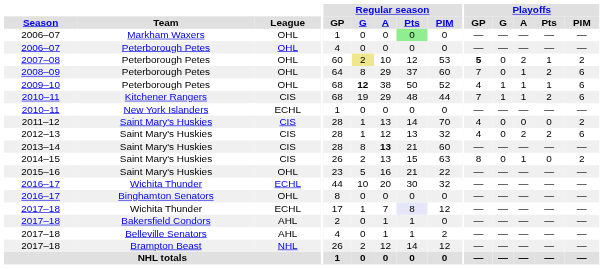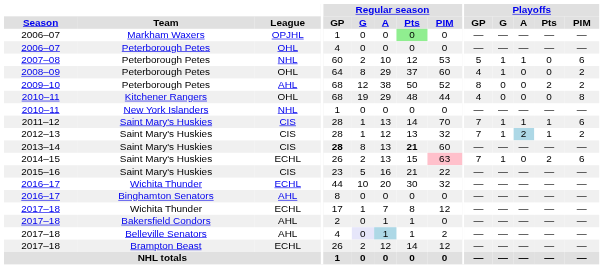2006–07 / Markham Waxers | League: OHL -> OPJHL
2007–08 | League: OHL -> NHL
2007–08 | Regular season / G: khaki background -> no background
2007–08 | Playoffs / GP: bold -> normal
2007–08 | Playoffs / G: 0 -> 1
2007–08 | Playoffs / A: 2 -> 1
2007–08 | Playoffs / Pts: 1 -> 0
2007–08 | Playoffs / PIM: 2 -> 6
2008–09 | Playoffs / GP: 7 -> 4
2008–09 | Playoffs / G: 0 -> 1
2008–09 | Playoffs / A: 1 -> 0
2008–09 | Playoffs / Pts: 2 -> 0
2008–09 | Playoffs / PIM: 6 -> 2
2009–10 | League: OHL -> AHL
2009–10 | Regular season / G: bold -> normal
2009–10 | Playoffs / GP: 4 -> 8
2009–10 | Playoffs / G: 1 -> 0
2009–10 | Playoffs / A: 1 -> 0
2009–10 | Playoffs / Pts: 1 -> 2
2009–10 | Playoffs / PIM: 6 -> 2
2010–11 / Kitchener Rangers | League: CIS -> OHL
2010–11 / Kitchener Rangers | Playoffs / GP: 7 -> 4
2010–11 / Kitchener Rangers | Playoffs / G: 1 -> 0
2010–11 / Kitchener Rangers | Playoffs / A: 1 -> 0
2010–11 / Kitchener Rangers | Playoffs / Pts: 2 -> 0
2010–11 / Kitchener Rangers | Playoffs / PIM: 6 -> 8
2010–11 / New York Islanders | League: ECHL -> NHL
2011–12 | Playoffs / GP: 4 -> 7
2011–12 | Playoffs / G: 0 -> 1
2011–12 | Playoffs / A: 0 -> 1
2011–12 | Playoffs / Pts: 0 -> 1
2011–12 | Playoffs / PIM: 2 -> 6
2012–13 | Playoffs / GP: 4 -> 7
2012–13 | Playoffs / G: 0 -> 1
2012–13 | Playoffs / A: no background -> lightblue background
2012–13 | Playoffs / Pts: 2 -> 1
2012–13 | Playoffs / PIM: 6 -> 2
2013–14 | Regular season / GP: normal -> bold
2013–14 | Regular season / A: bold -> normal
2013–14 | Regular season / Pts: normal -> bold
2014–15 | League: CIS -> ECHL
2014–15 | Regular season / PIM: no background -> pink background
2014–15 | Playoffs / GP: 8 -> 7
2014–15 | Playoffs / G: 0 -> 1
2014–15 | Playoffs / A: 1 -> 0
2014–15 | Playoffs / Pts: 0 -> 2
2014–15 | Playoffs / PIM: 2 -> 6
2015–16 | League: OHL -> CIS
2016–17 / Binghamton Senators | League: OHL -> AHL
2017–18 / Wichita Thunder | Regular season / Pts: lavender background -> no background
2017–18 / Belleville Senators | Regular season / G: no background -> lavender background
2017–18 / Belleville Senators | Regular season / A: no background -> lightblue background
2017–18 / Brampton Beast | League: NHL -> ECHL
